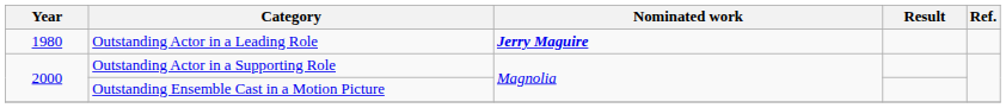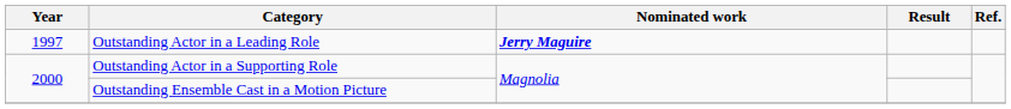Outstanding Actor in a Leading Role | Year: 1980 -> 1997
